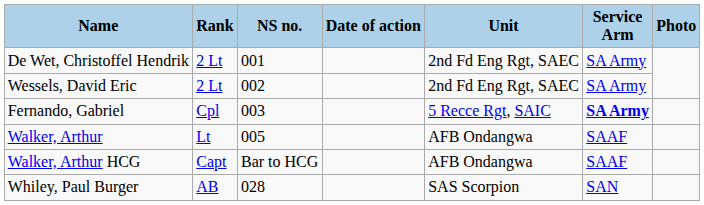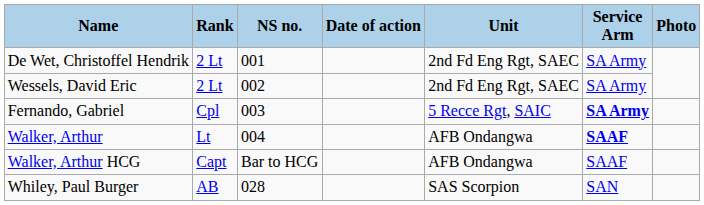Walker, Arthur | NS no.: 005 -> 004
Walker, Arthur | Service Arm: normal -> bold
